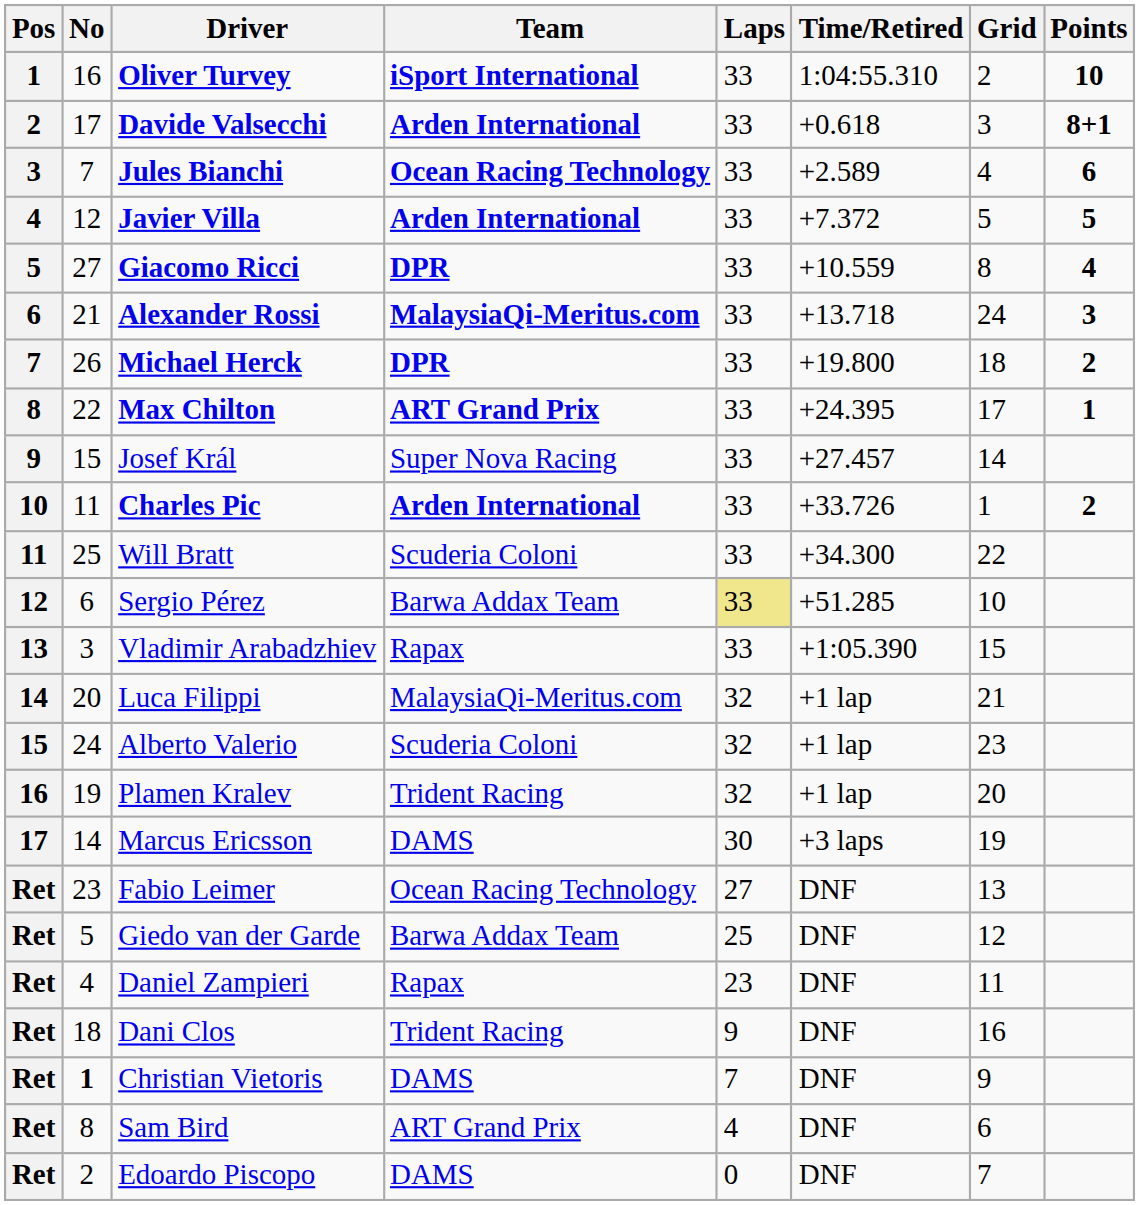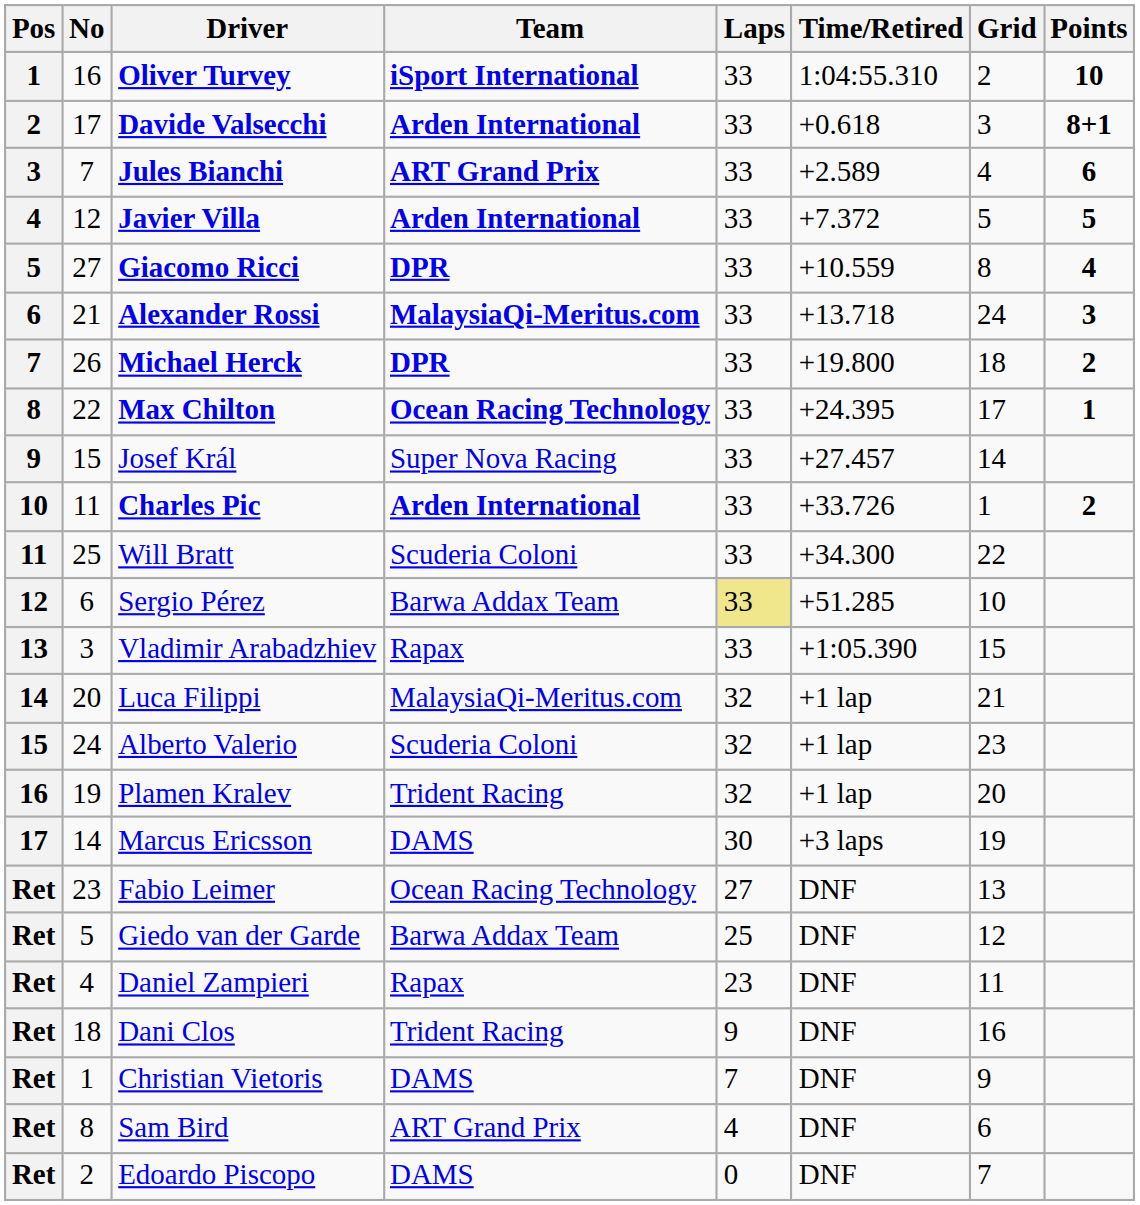Jules Bianchi | Team: Ocean Racing Technology -> ART Grand Prix
Max Chilton | Team: ART Grand Prix -> Ocean Racing Technology
Christian Vietoris | No: bold -> normal
